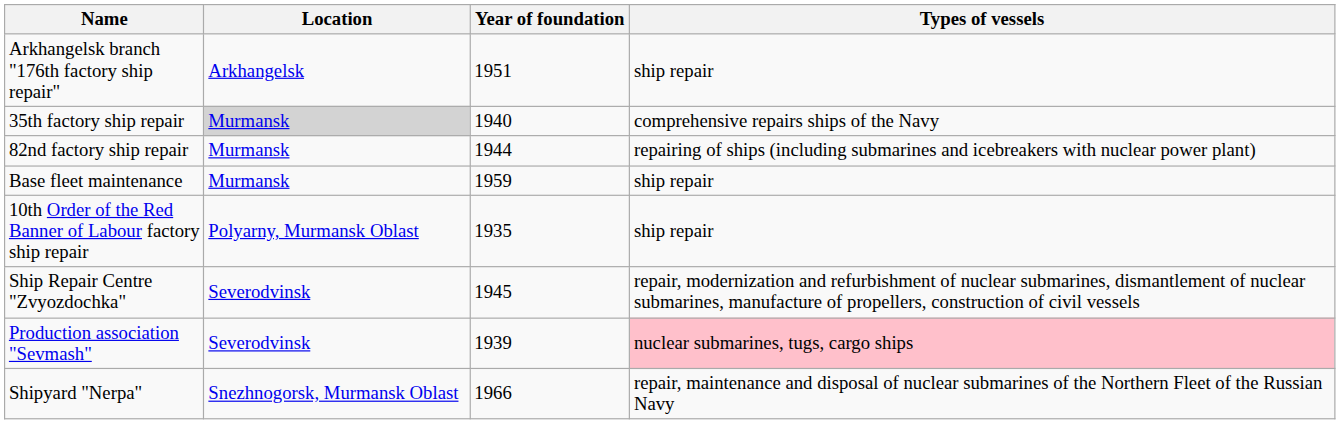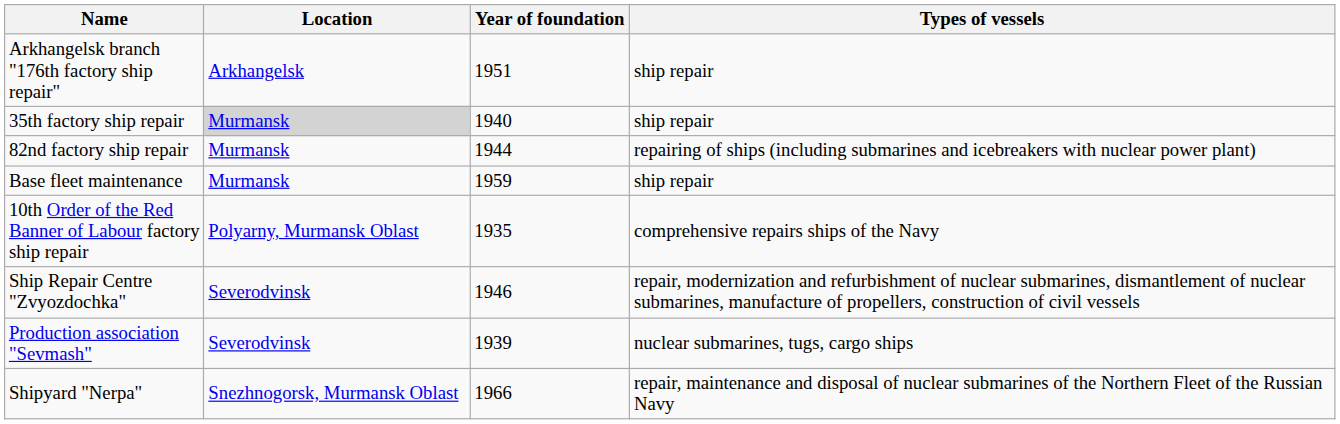35th factory ship repair | Types of vessels: comprehensive repairs ships of the Navy -> ship repair
10th Order of the Red Banner of Labour factory ship repair | Types of vessels: ship repair -> comprehensive repairs ships of the Navy
Ship Repair Centre "Zvyozdochka" | Year of foundation: 1945 -> 1946
Production association "Sevmash" | Types of vessels: pink background -> no background
